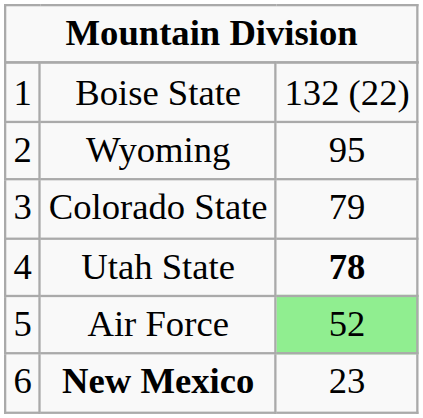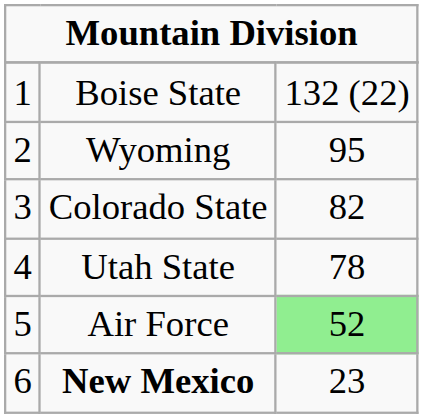Colorado State | column 3: 79 -> 82
Utah State | column 3: bold -> normal
